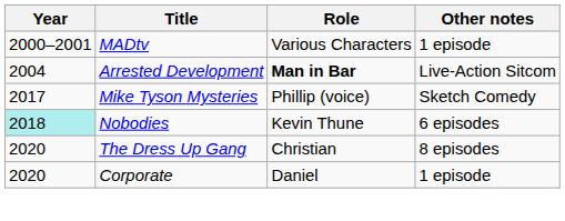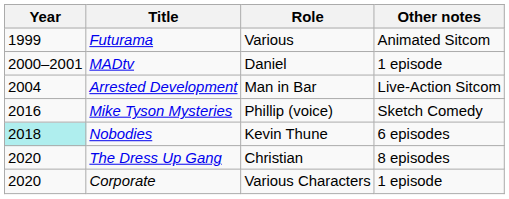+ row: 1999 | Futurama | Various | Animated Sitcom
MADtv | Role: Various Characters -> Daniel
Arrested Development | Role: bold -> normal
Mike Tyson Mysteries | Year: 2017 -> 2016
Corporate | Role: Daniel -> Various Characters
